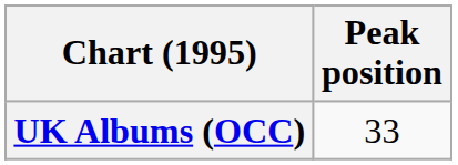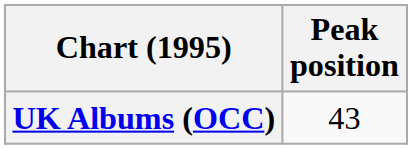UK Albums (OCC) | Peak position: 33 -> 43
